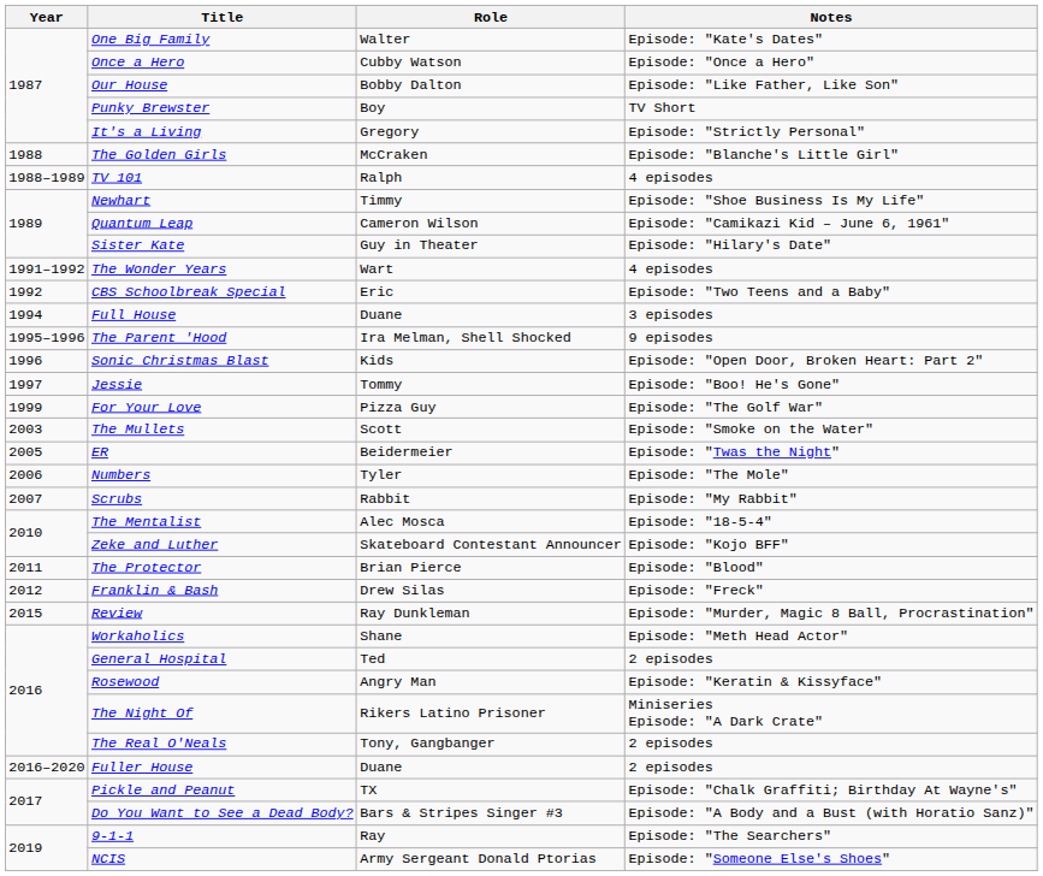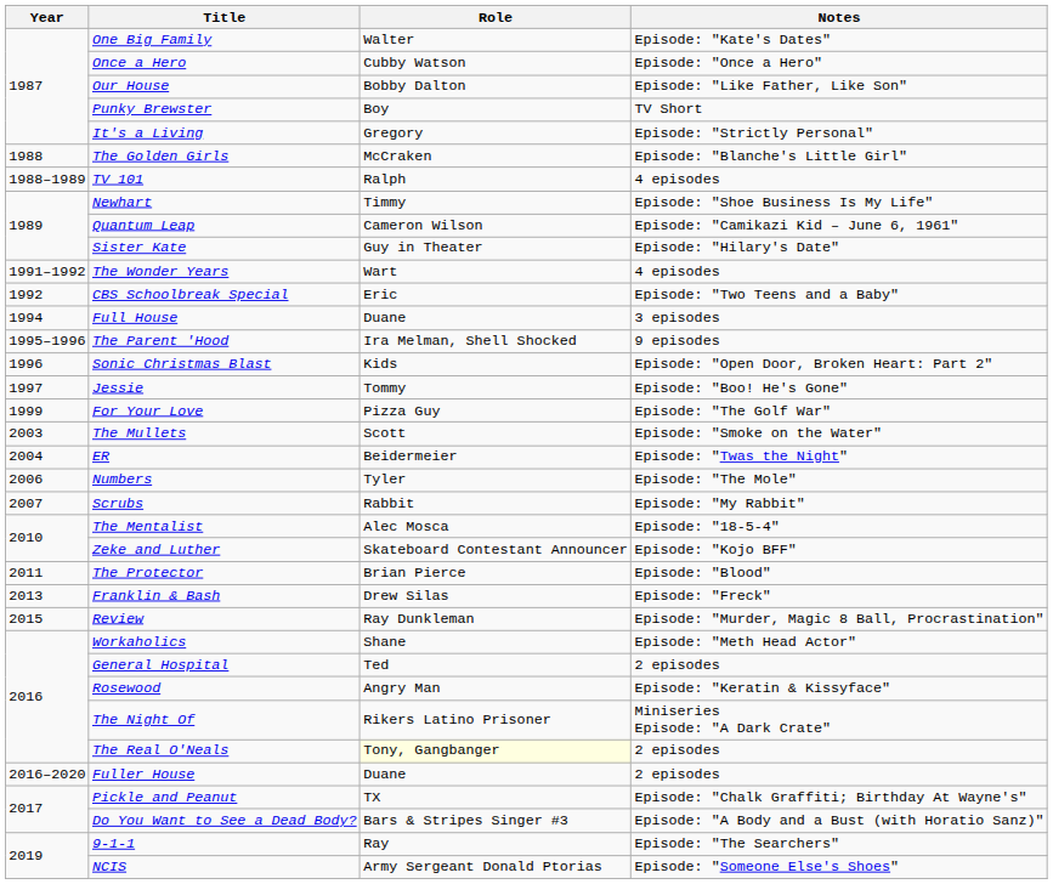ER | Year: 2005 -> 2004
Franklin & Bash | Year: 2012 -> 2013
The Real O'Neals | Role: no background -> lightyellow background
